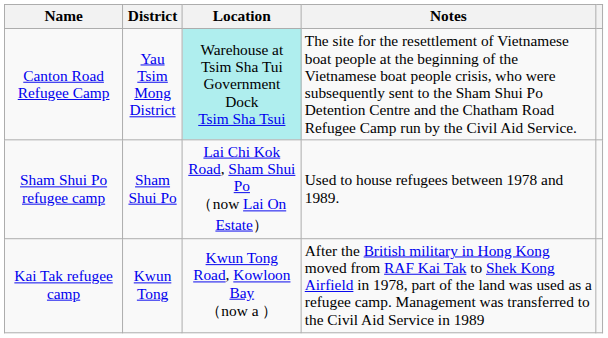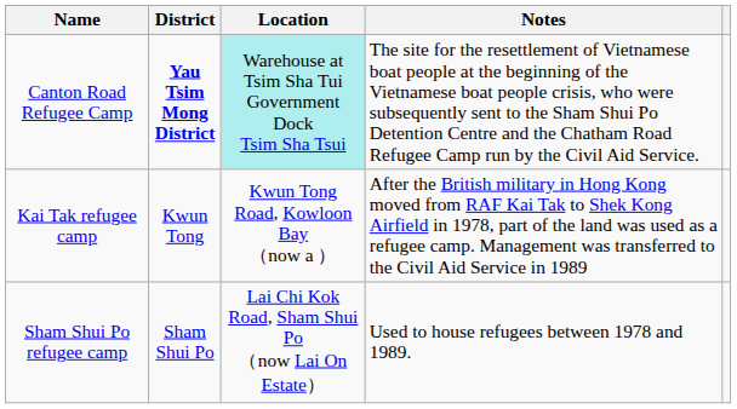Canton Road Refugee Camp | District: normal -> bold
rows swapped: Kai Tak refugee camp <-> Sham Shui Po refugee camp
